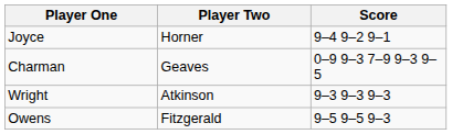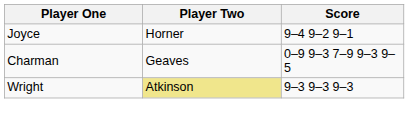Wright | Player Two: no background -> khaki background
- row: Owens | Fitzgerald | 9–5 9–5 9–3
